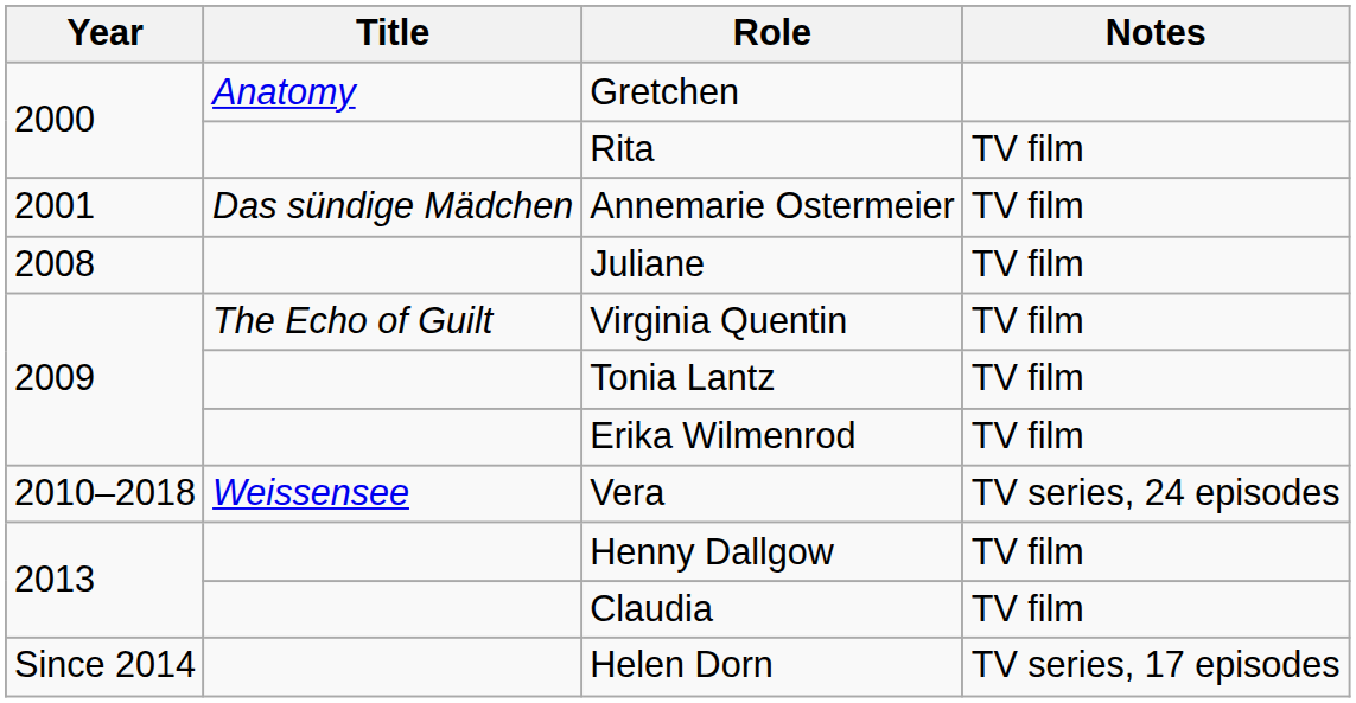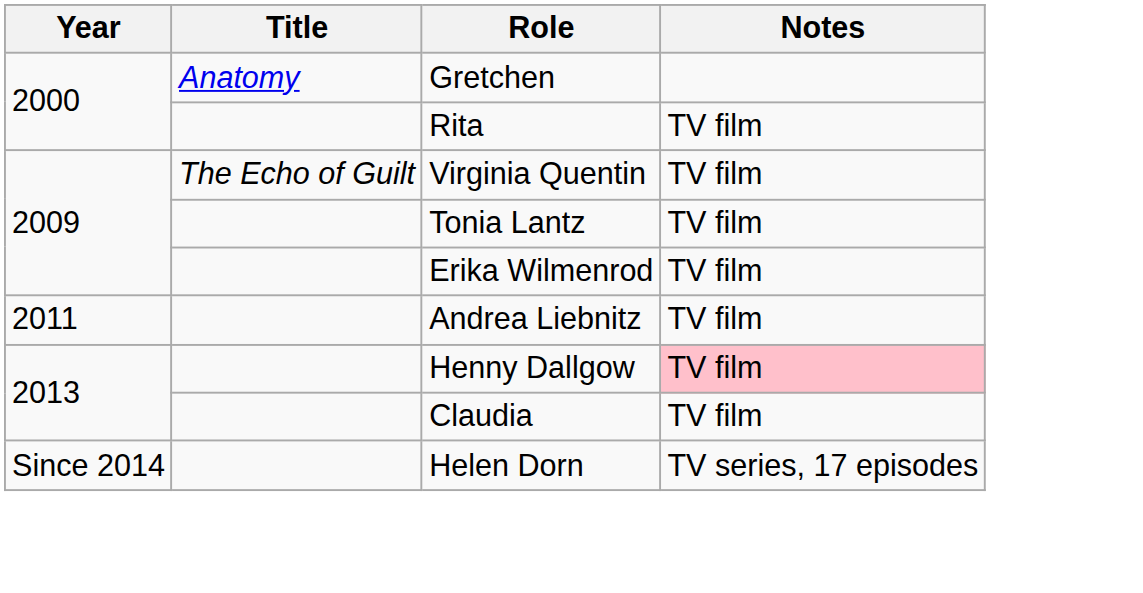- row: 2001 | Das sündige Mädchen | Annemarie Ostermeier | TV film
- row: 2008 | Juliane | TV film
- row: 2010–2018 | Weissensee | Vera | TV series, 24 episodes
+ row: 2011 | Andrea Liebnitz | TV film
Henny Dallgow | Notes: no background -> pink background
